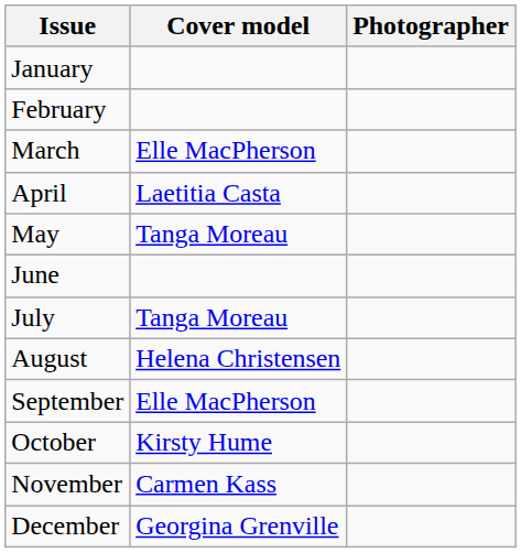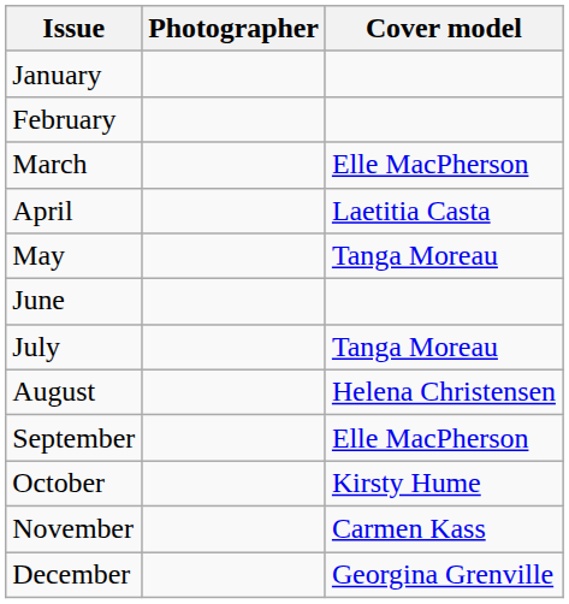columns swapped: Cover model <-> Photographer
